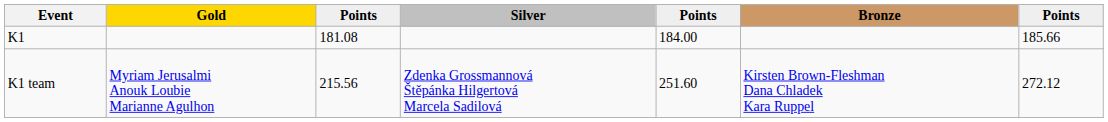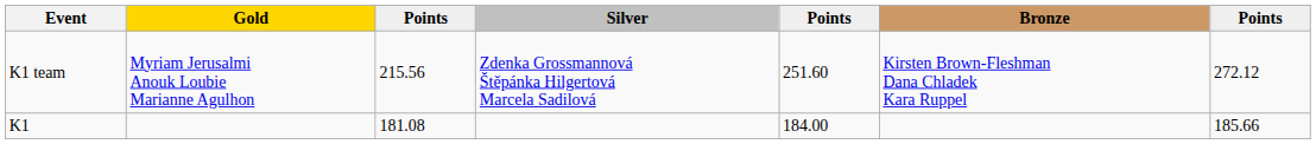rows swapped: K1 <-> K1 team
